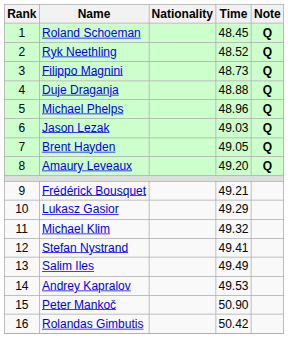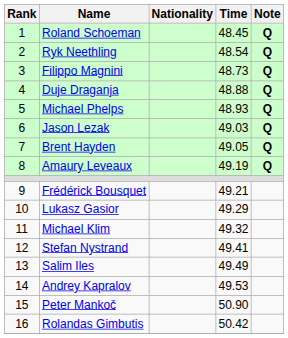Ryk Neethling | Time: 48.52 -> 48.54
Michael Phelps | Time: 48.96 -> 48.93
Amaury Leveaux | Time: 49.20 -> 49.19
